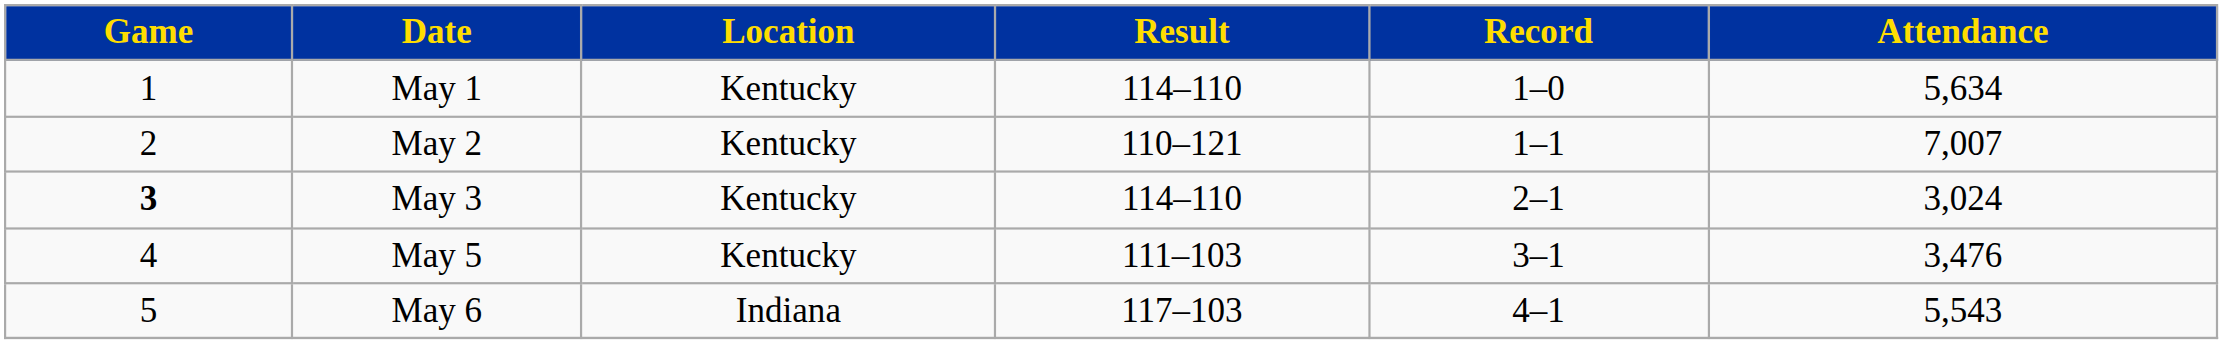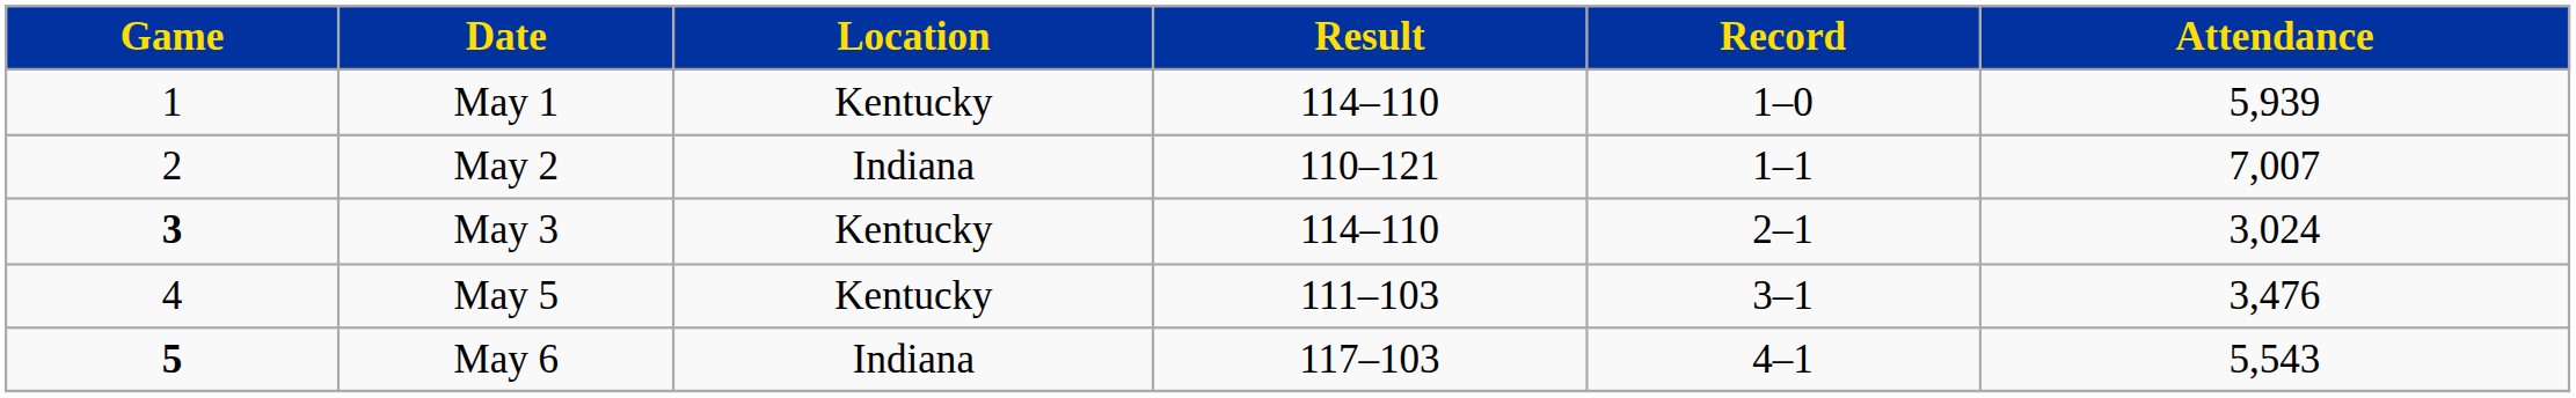May 1 | Attendance: 5,634 -> 5,939
May 2 | Location: Kentucky -> Indiana
May 6 | Game: normal -> bold
